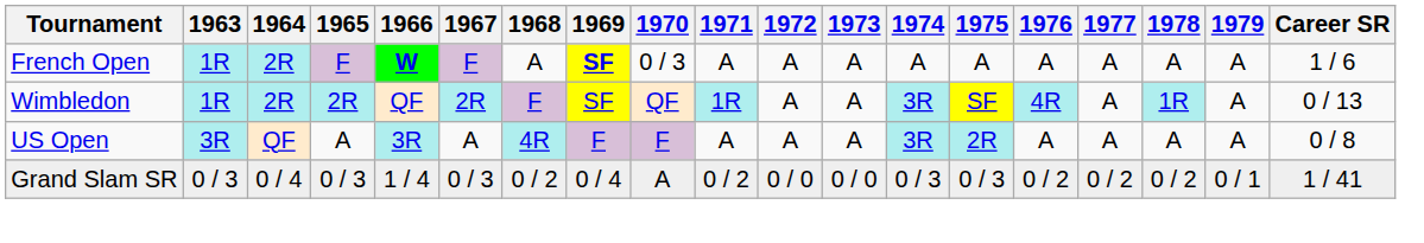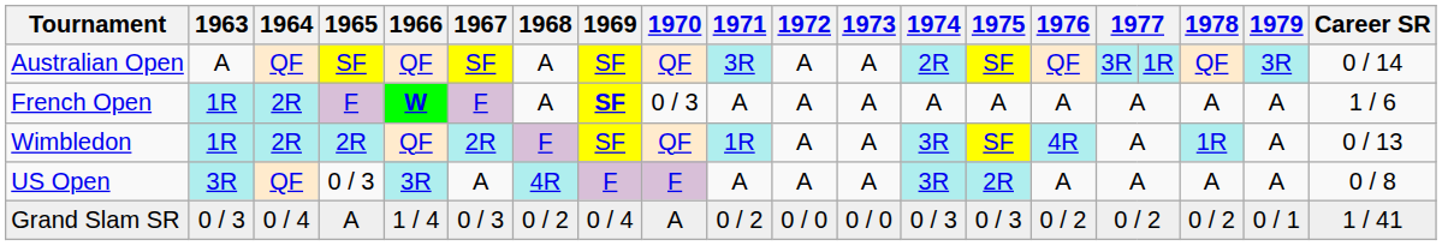+ row: Australian Open | A | QF | SF | QF | SF | A | SF | QF | 3R | A | A | 2R | SF | QF | 3R | 1R | QF | 3R | 0 / 14
US Open | 1965: A -> 0 / 3
Grand Slam SR | 1965: 0 / 3 -> A
